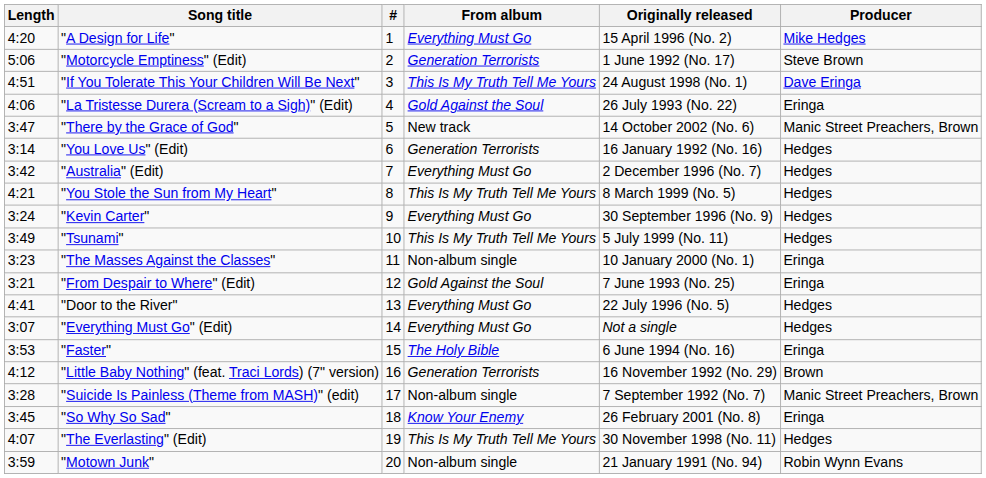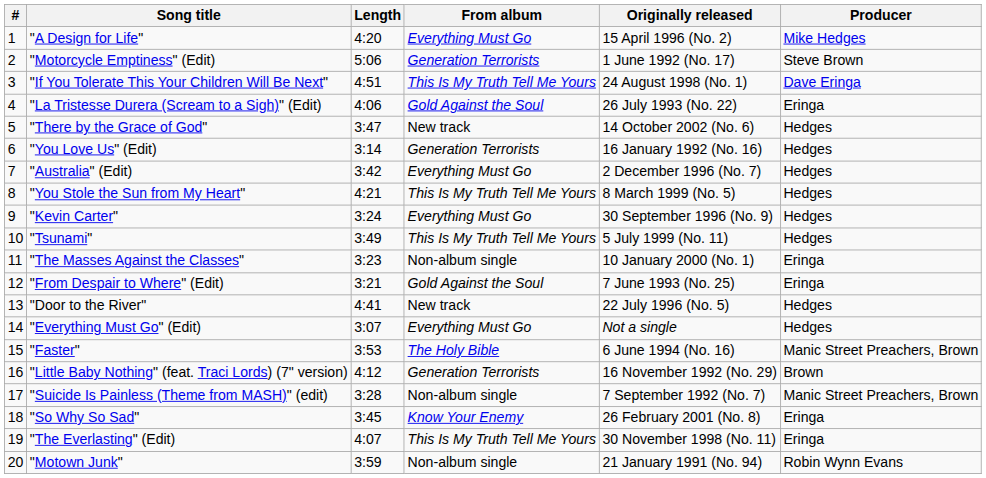columns swapped: # <-> Length
"There by the Grace of God" | Producer: Manic Street Preachers, Brown -> Hedges
"Door to the River" | From album: Everything Must Go -> New track
"Faster" | Producer: Eringa -> Manic Street Preachers, Brown
"The Everlasting" (Edit) | Producer: Hedges -> Eringa
